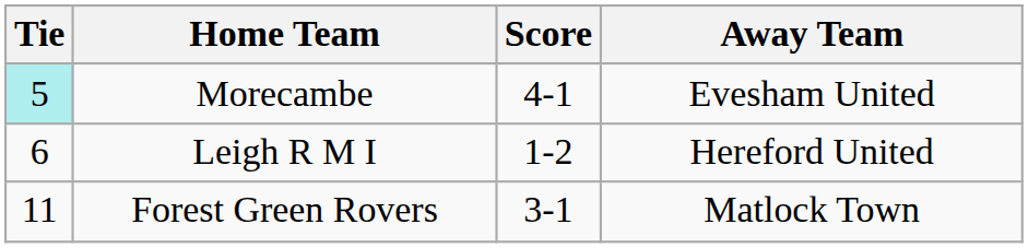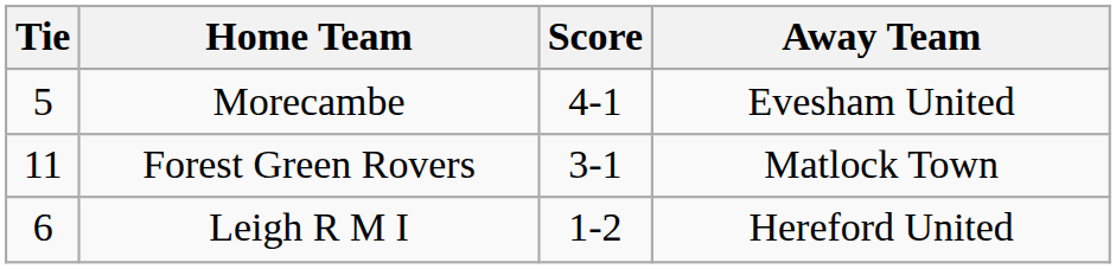Morecambe | Tie: paleturquoise background -> no background
rows swapped: Leigh R M I <-> Forest Green Rovers
